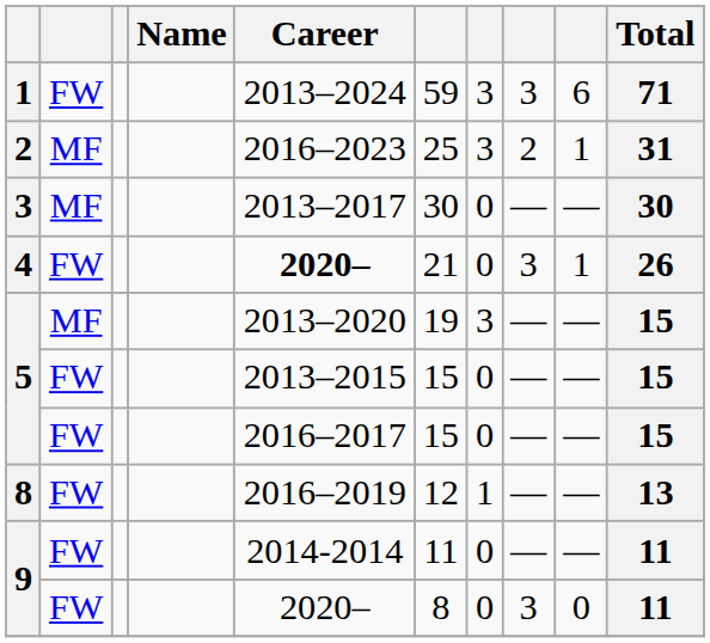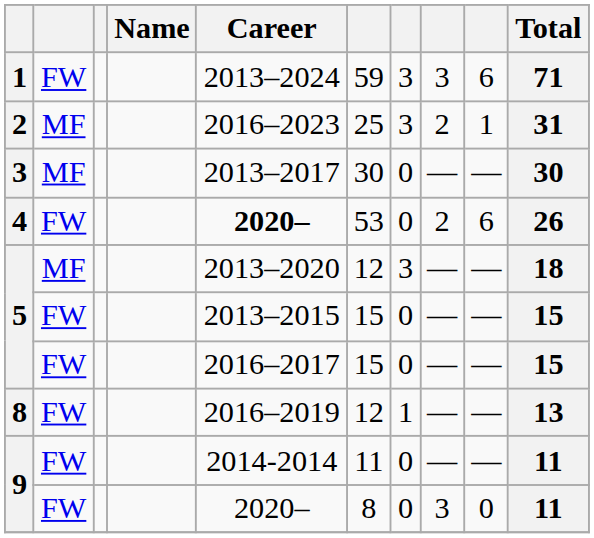4 | column 6: 21 -> 53
4 | column 8: 3 -> 2
4 | column 9: 1 -> 6
5 / MF | column 6: 19 -> 12
5 / MF | Total: 15 -> 18
